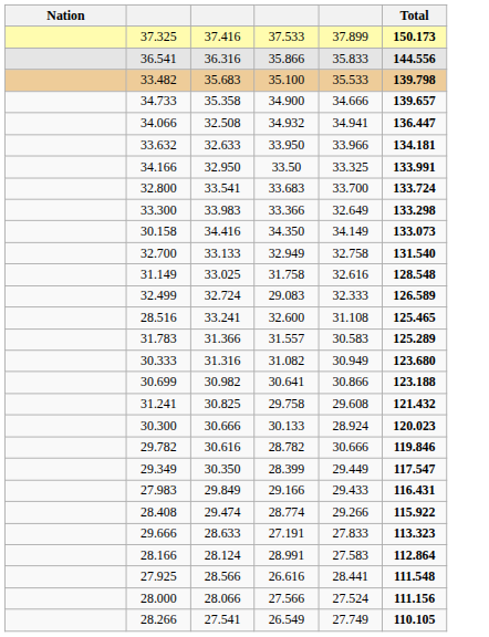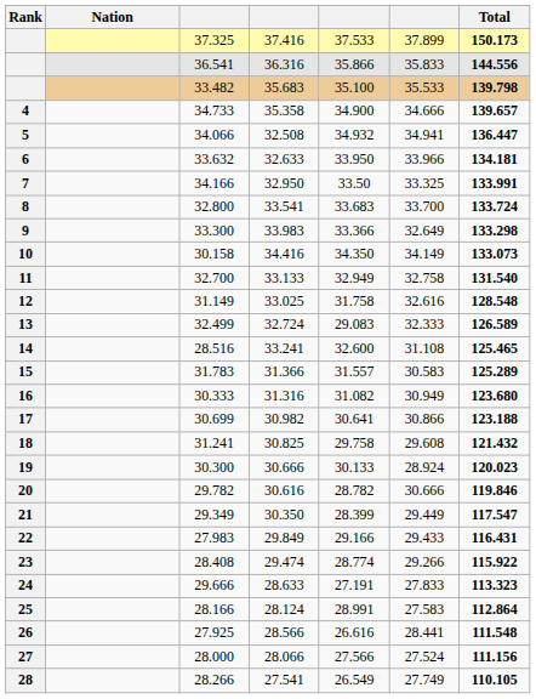+ column: Rank | 4 | 5 | 6 | 7 | 8 | 9 | 10 | 11 | 12 | 13 | 14 | 15 | 16 | 17 | 18 | 19 | 20 | 21 | 22 | 23 | 24 | 25 | 26 | 27 | 28
